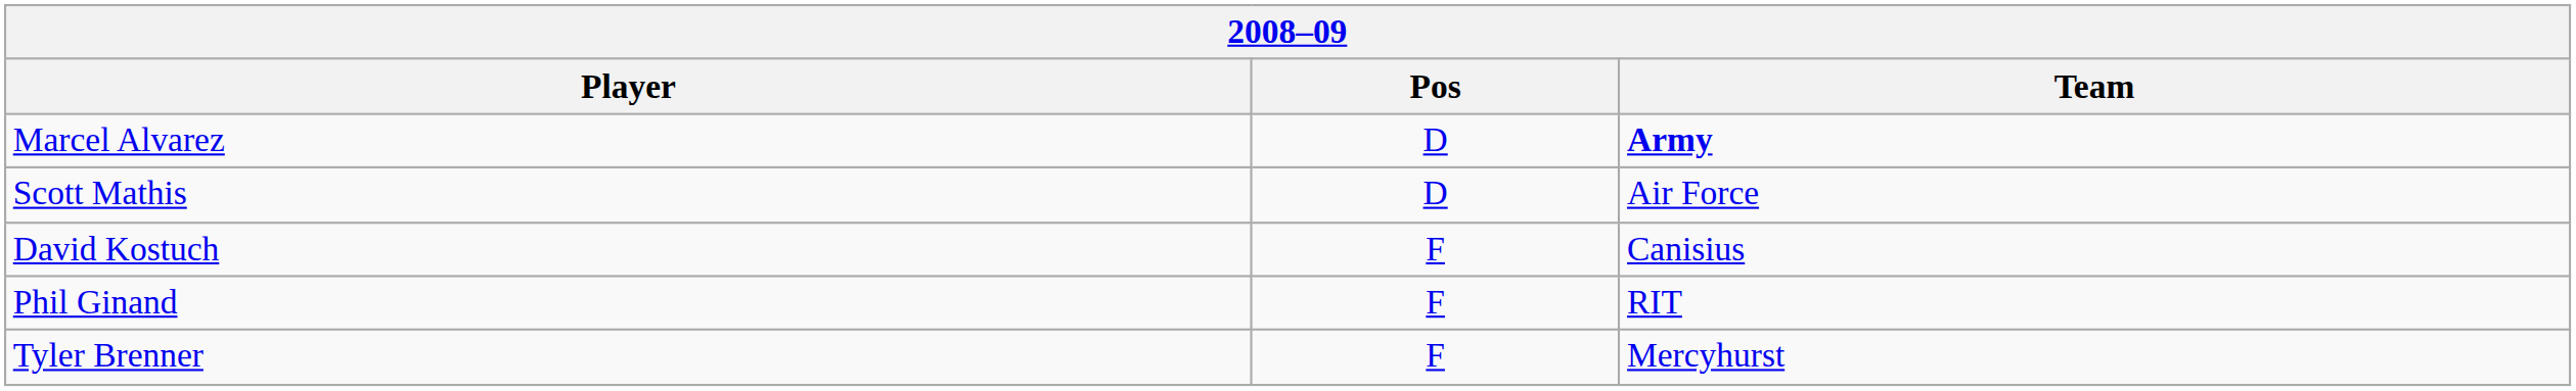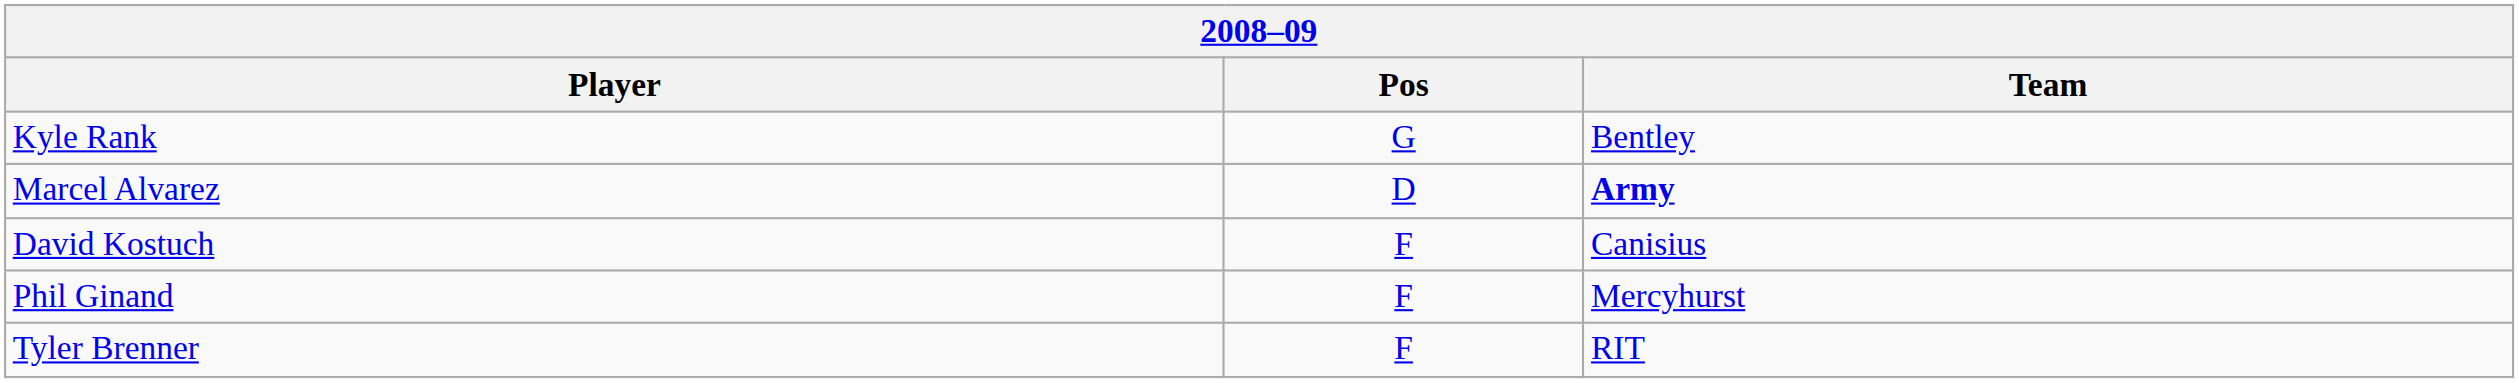+ row: Kyle Rank | G | Bentley
- row: Scott Mathis | D | Air Force
Phil Ginand | Team: RIT -> Mercyhurst
Tyler Brenner | Team: Mercyhurst -> RIT
